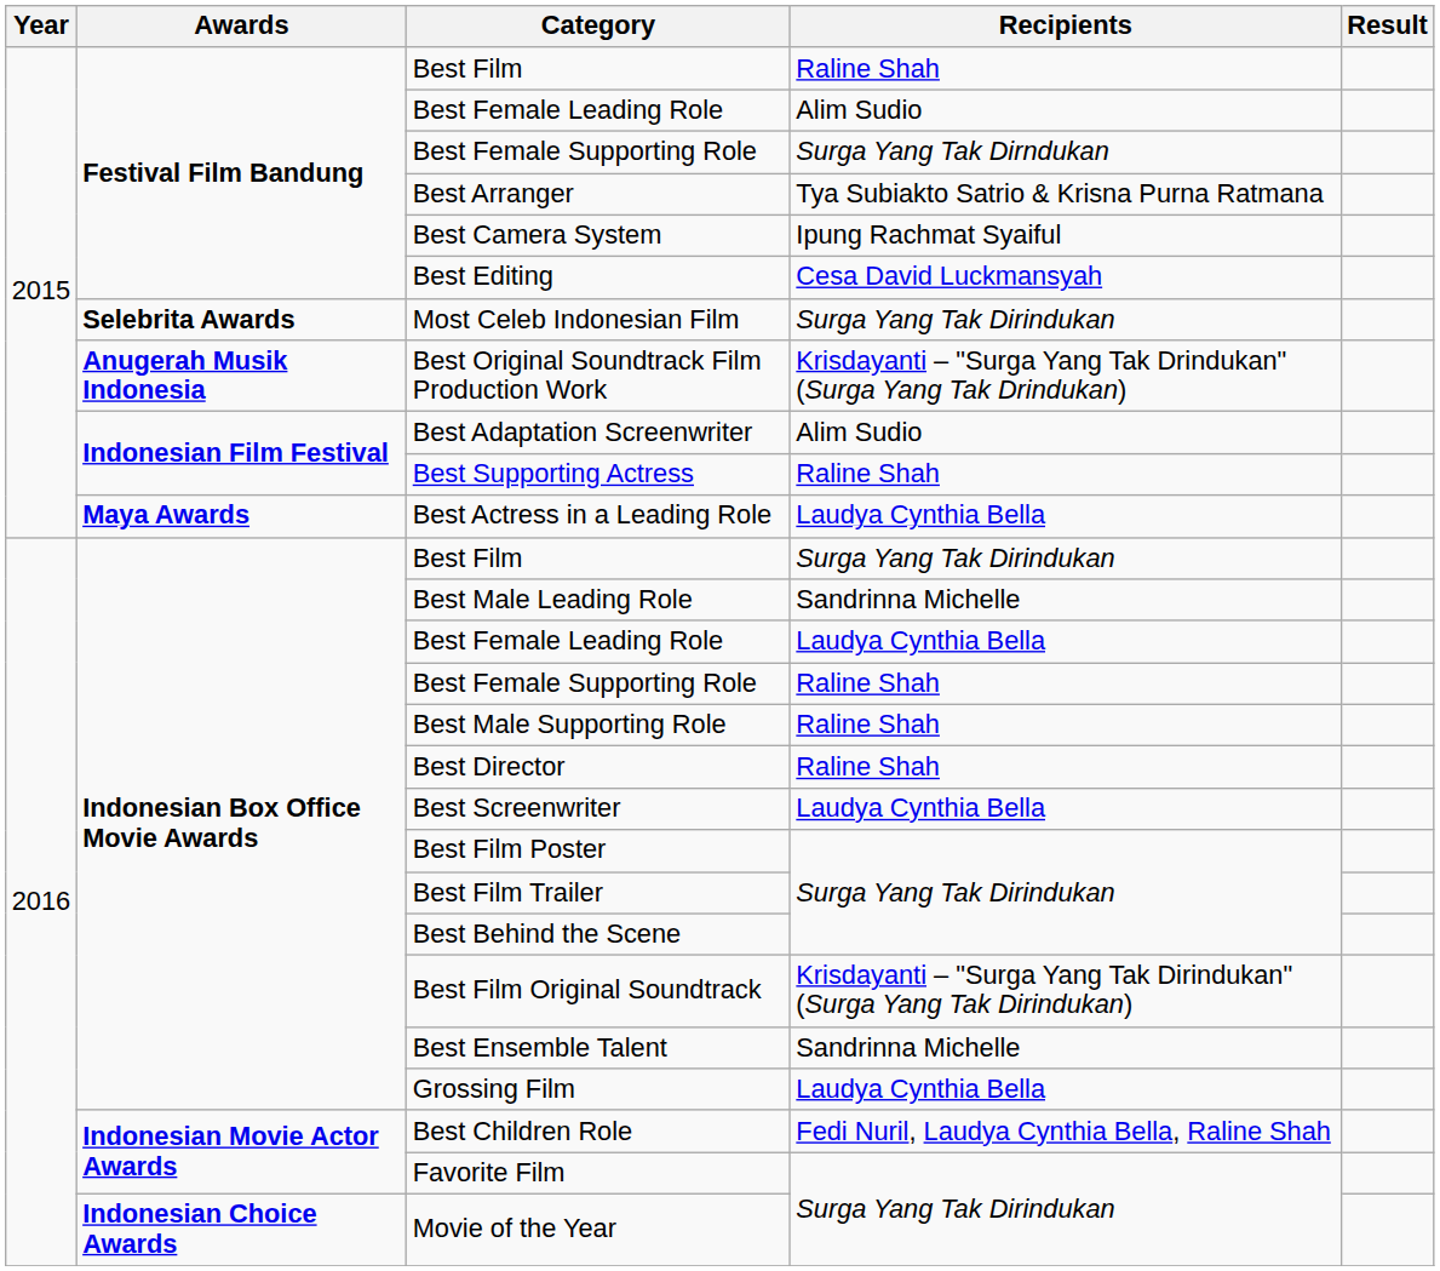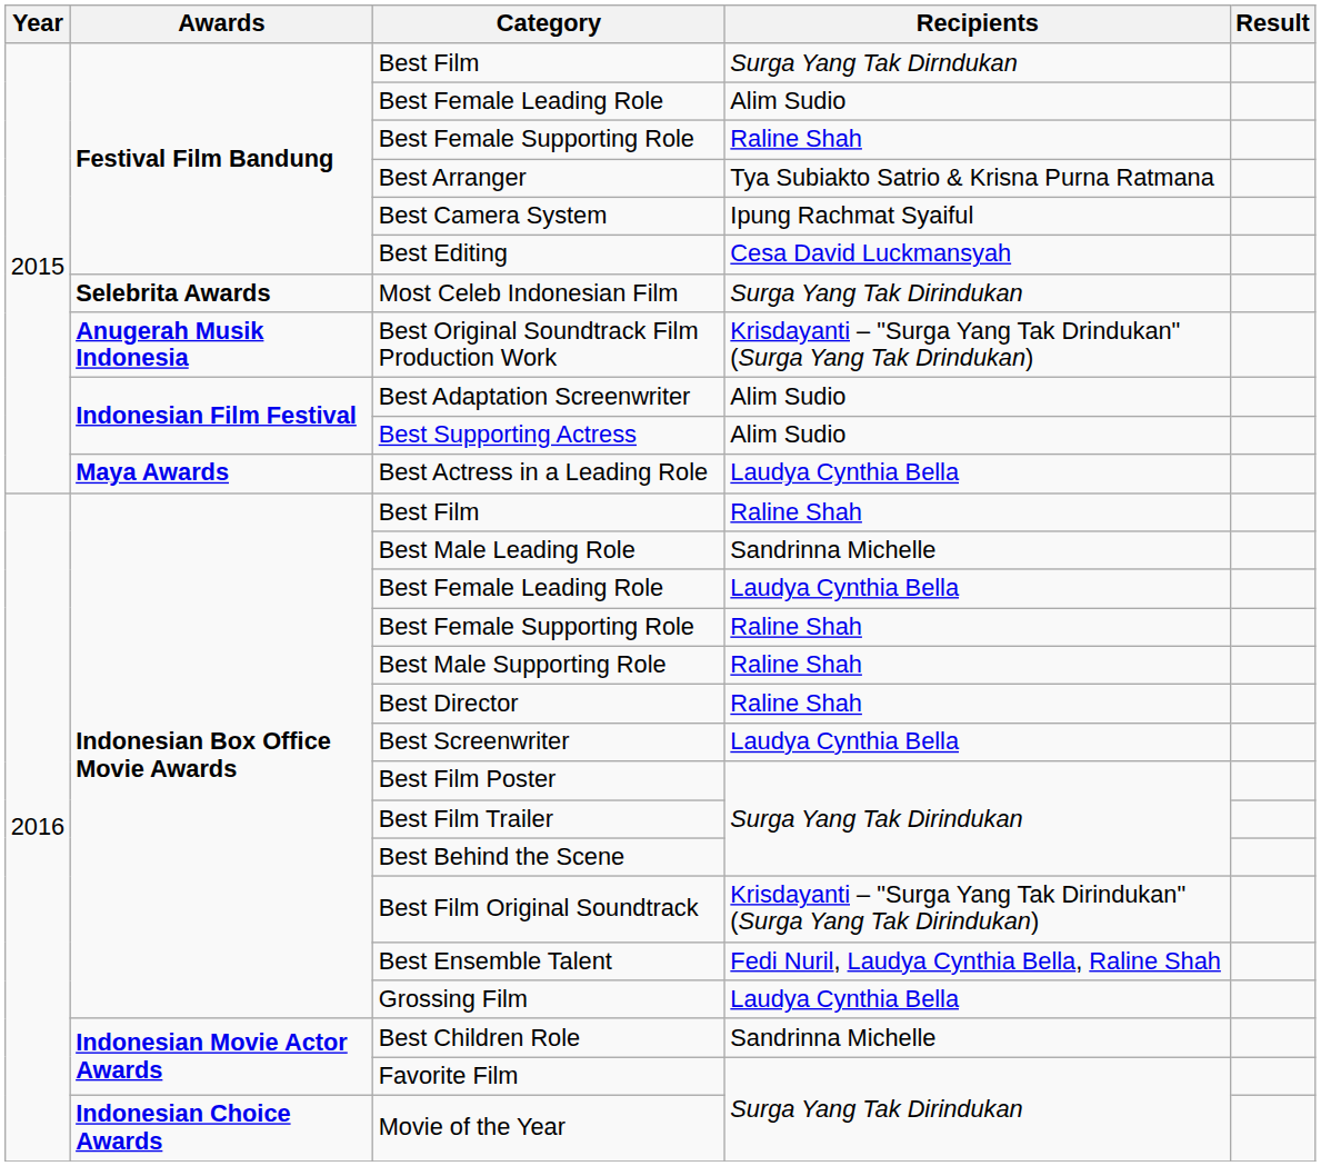Festival Film Bandung / Best Film | Recipients: Raline Shah -> Surga Yang Tak Dirndukan
Festival Film Bandung / Best Female Supporting Role | Recipients: Surga Yang Tak Dirndukan -> Raline Shah
Best Supporting Actress | Recipients: Raline Shah -> Alim Sudio
Indonesian Box Office Movie Awards / Best Film | Recipients: Surga Yang Tak Dirindukan -> Raline Shah
Best Ensemble Talent | Recipients: Sandrinna Michelle -> Fedi Nuril, Laudya Cynthia Bella, Raline Shah
Best Children Role | Recipients: Fedi Nuril, Laudya Cynthia Bella, Raline Shah -> Sandrinna Michelle
